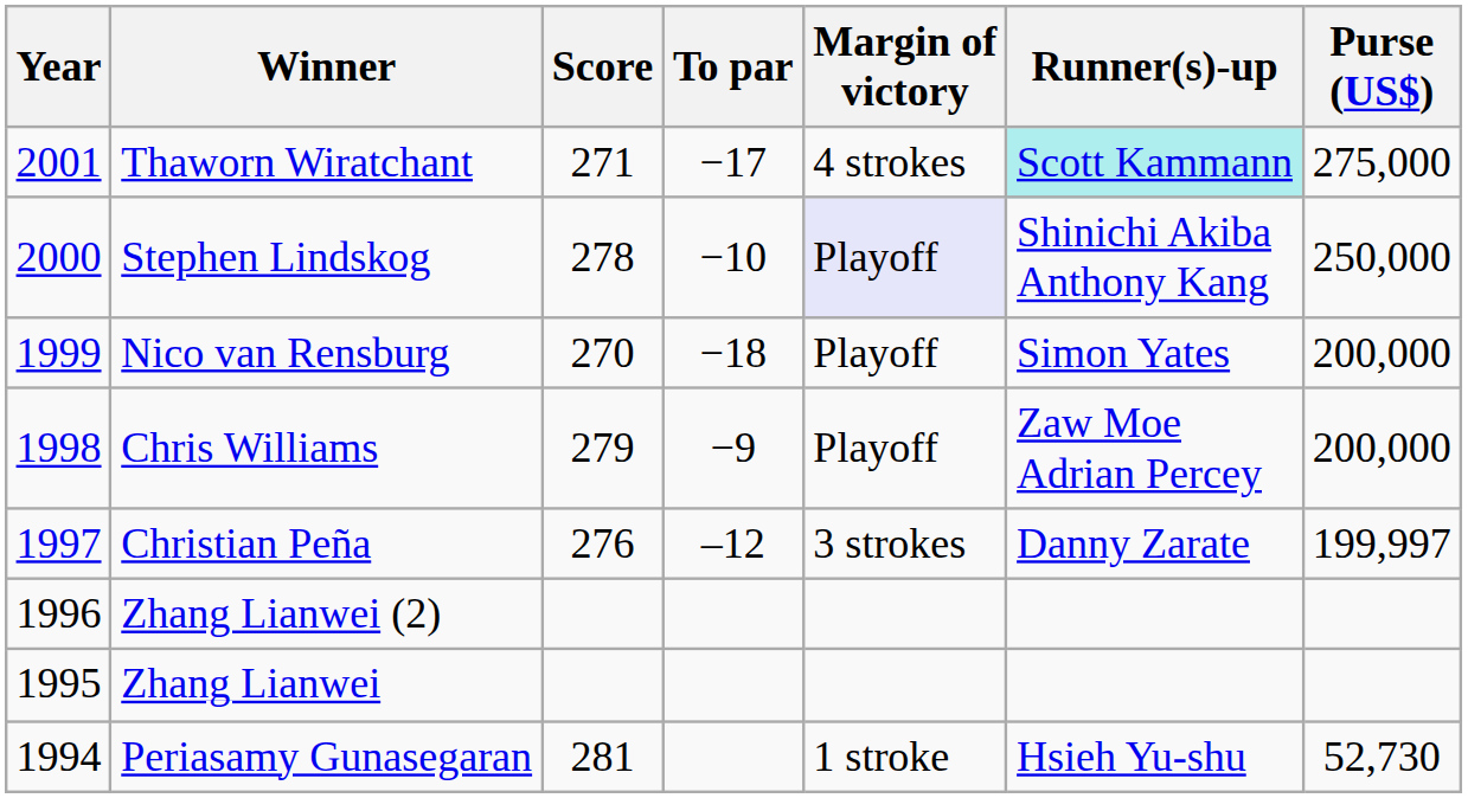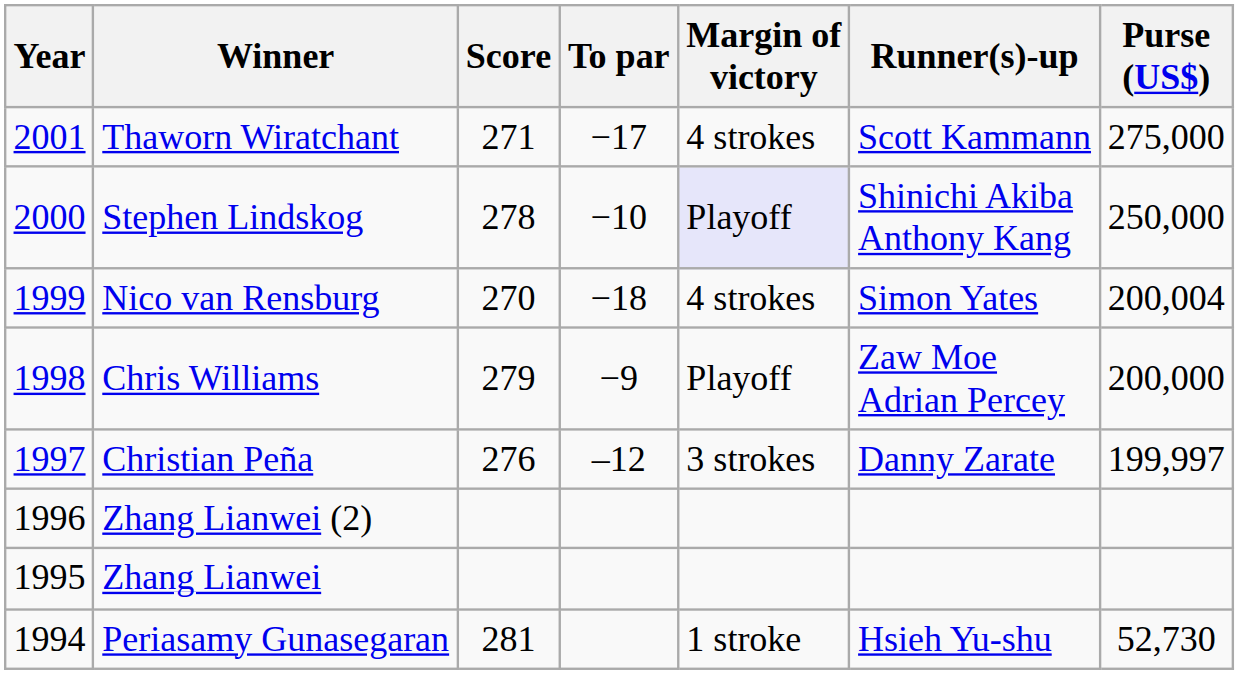Thaworn Wiratchant | Runner(s)-up: paleturquoise background -> no background
Nico van Rensburg | Margin of victory: Playoff -> 4 strokes
Nico van Rensburg | Purse (US$): 200,000 -> 200,004
